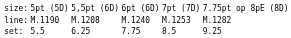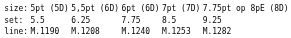rows swapped: set: <-> line:
